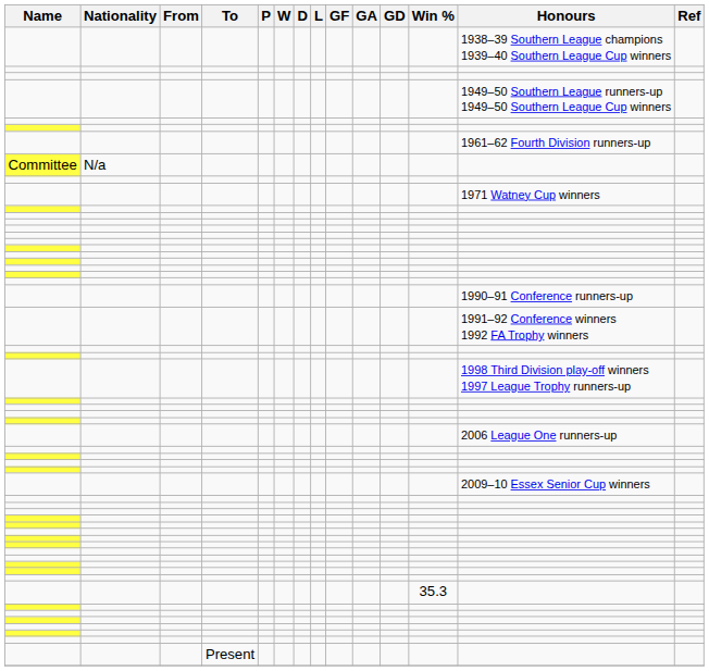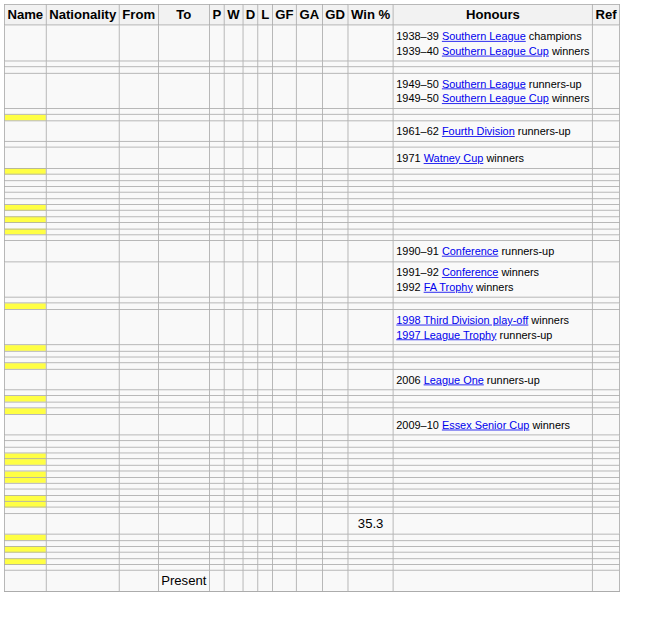- row: Committee | N/a
